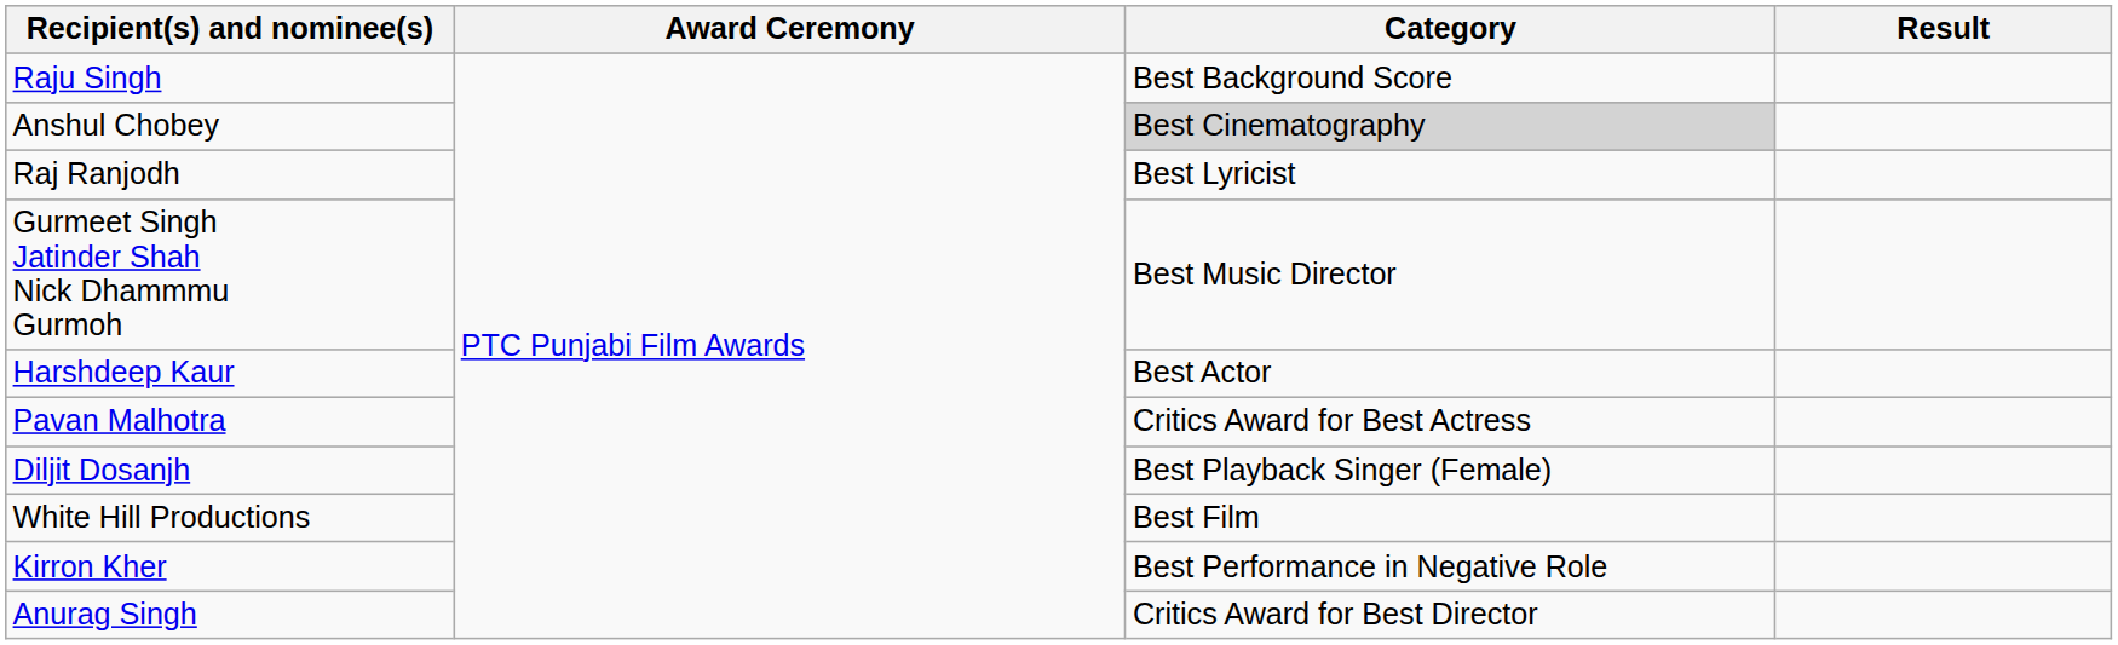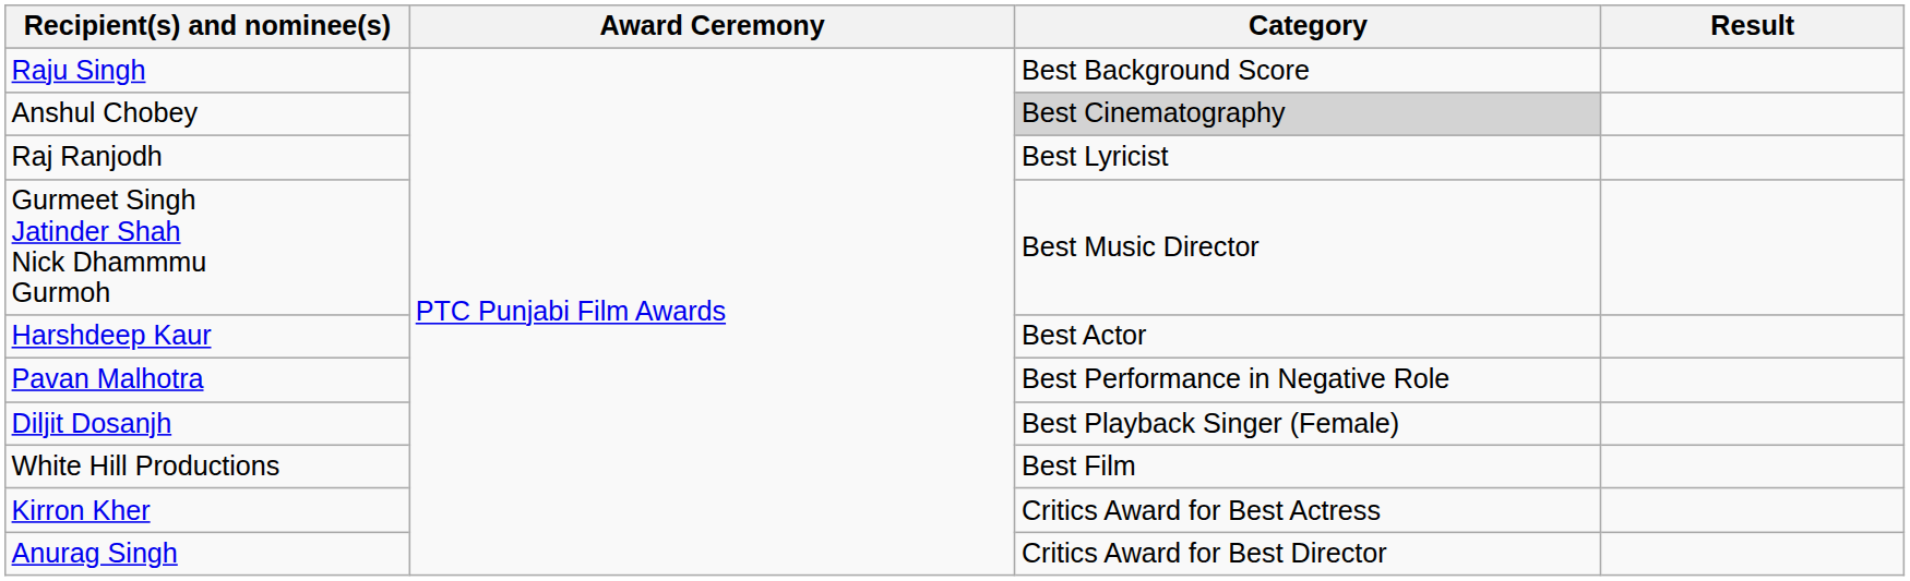Pavan Malhotra | Category: Critics Award for Best Actress -> Best Performance in Negative Role
Kirron Kher | Category: Best Performance in Negative Role -> Critics Award for Best Actress
